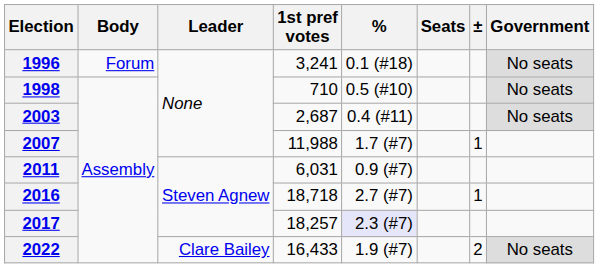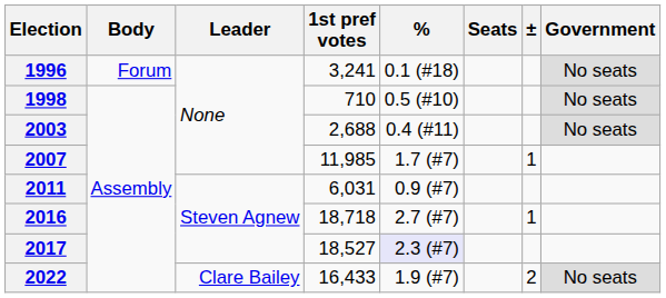2003 | 1st pref votes: 2,687 -> 2,688
2007 | 1st pref votes: 11,988 -> 11,985
2017 | 1st pref votes: 18,257 -> 18,527
